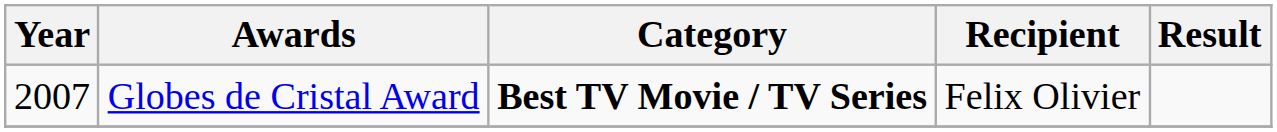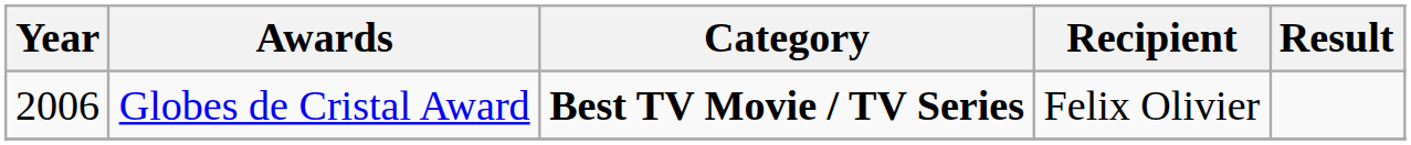Globes de Cristal Award | Year: 2007 -> 2006
